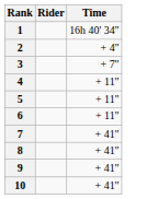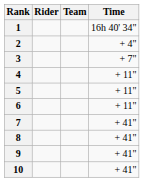+ column: Team
